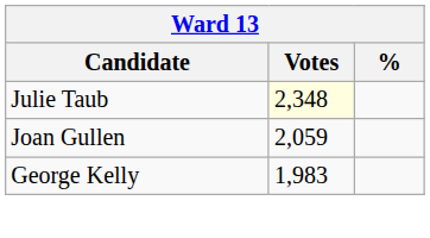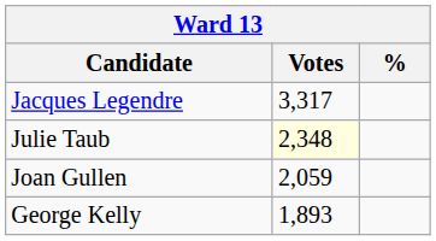+ row: Jacques Legendre | 3,317
George Kelly | Votes: 1,983 -> 1,893
